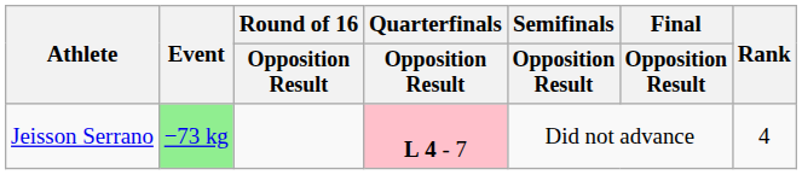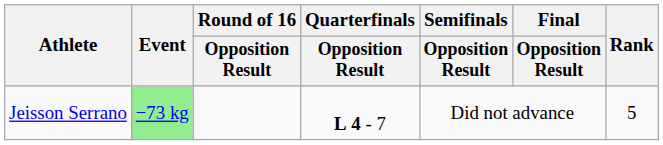Jeisson Serrano | Quarterfinals / Opposition Result: pink background -> no background
Jeisson Serrano | Rank: 4 -> 5
